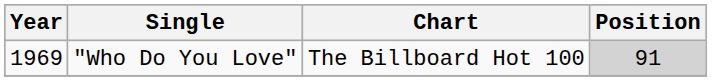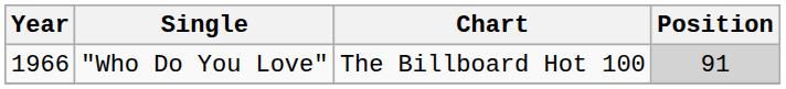"Who Do You Love" | Year: 1969 -> 1966
